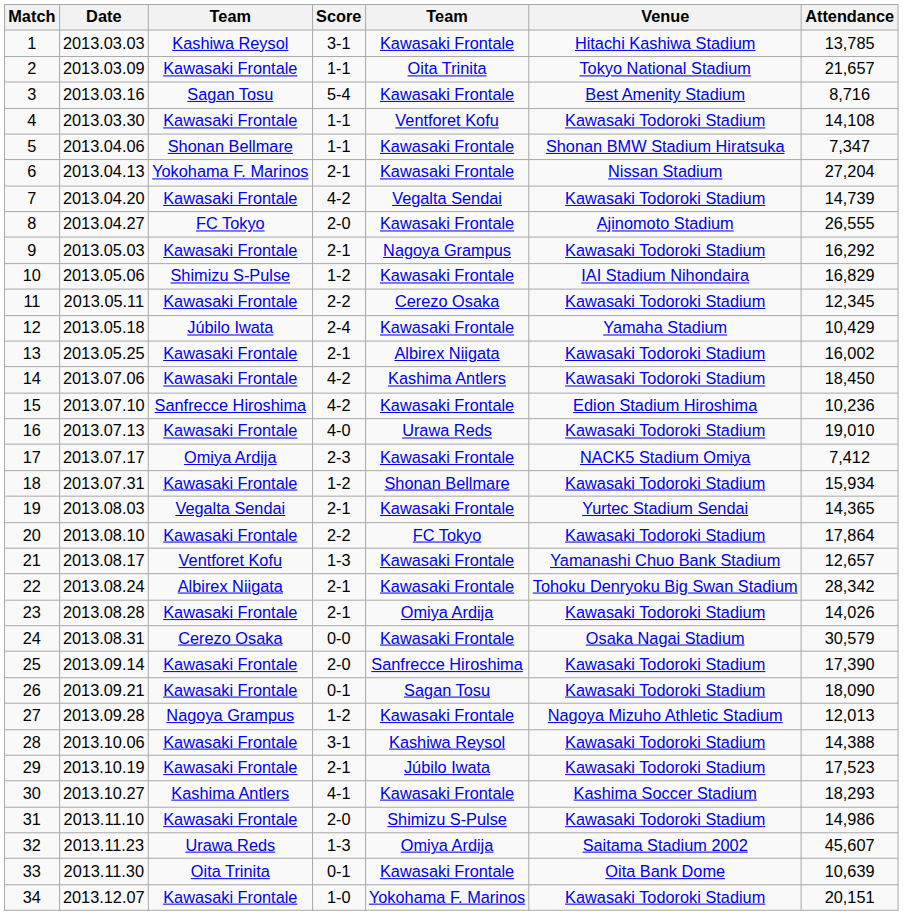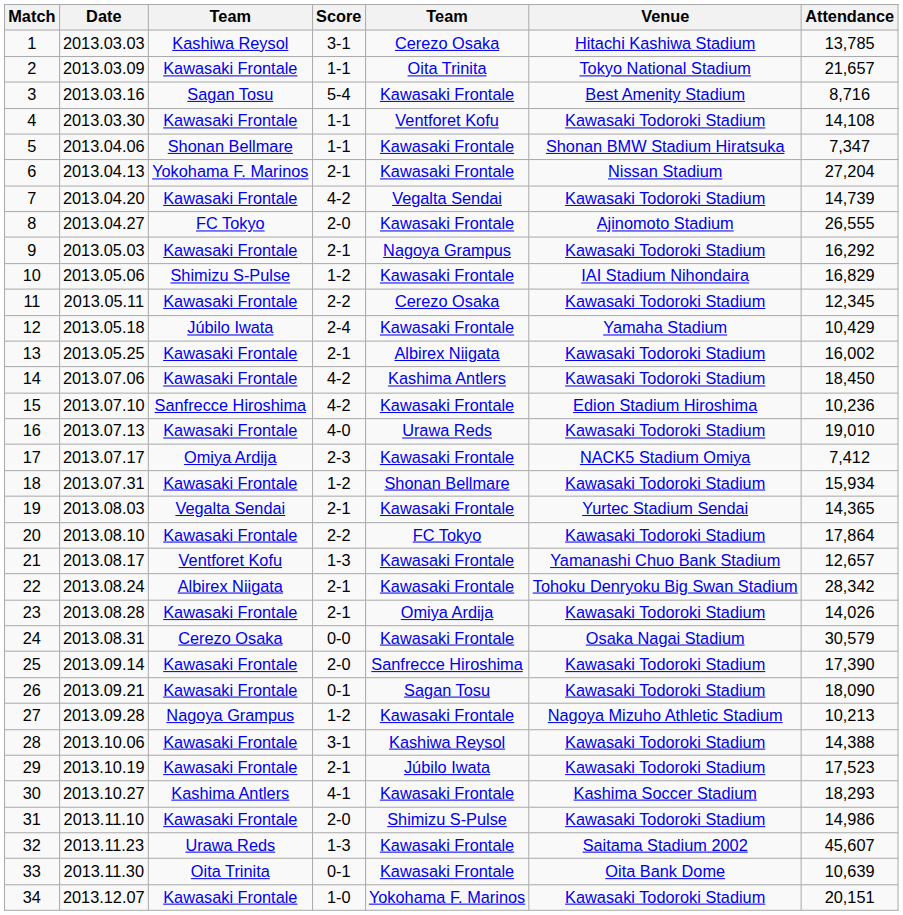1 | column 5: Kawasaki Frontale -> Cerezo Osaka
27 | Attendance: 12,013 -> 10,213
32 | column 5: Omiya Ardija -> Kawasaki Frontale
